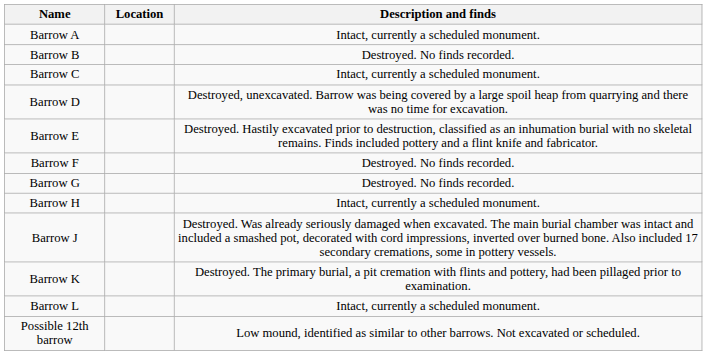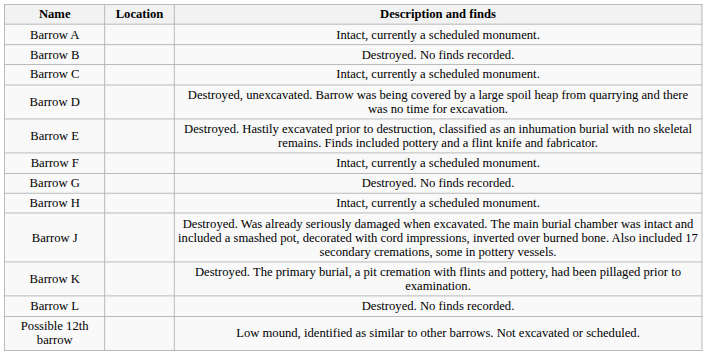Barrow F | Description and finds: Destroyed. No finds recorded. -> Intact, currently a scheduled monument.
Barrow L | Description and finds: Intact, currently a scheduled monument. -> Destroyed. No finds recorded.
